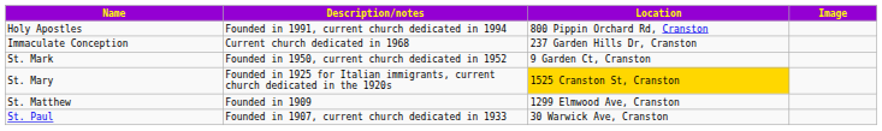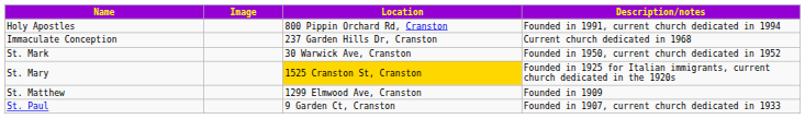columns swapped: Image <-> Description/notes
St. Mark | Location: 9 Garden Ct, Cranston -> 30 Warwick Ave, Cranston
St. Paul | Location: 30 Warwick Ave, Cranston -> 9 Garden Ct, Cranston
